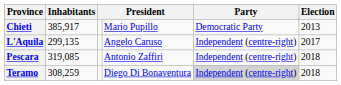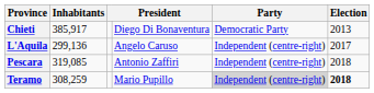Chieti | column 4: Mario Pupillo -> Diego Di Bonaventura
L'Aquila | Inhabitants: 299,135 -> 299,136
Teramo | column 4: Diego Di Bonaventura -> Mario Pupillo
Teramo | Election: normal -> bold
